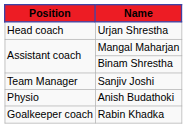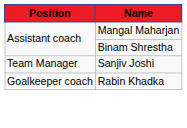- row: Head coach | Urjan Shrestha
- row: Physio | Anish Budathoki
